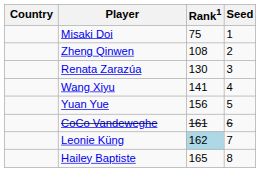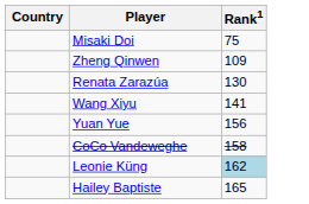- column: Seed | 1 | 2 | 3 | 4 | 5 | 6 | 7 | 8
Zheng Qinwen | Rank1: 108 -> 109
CoCo Vandeweghe | Rank1: 161 -> 158
